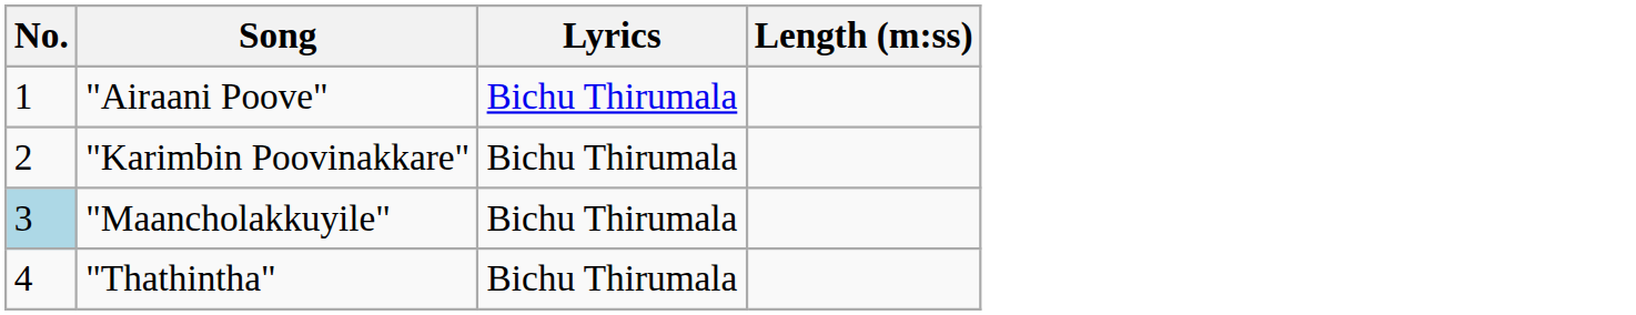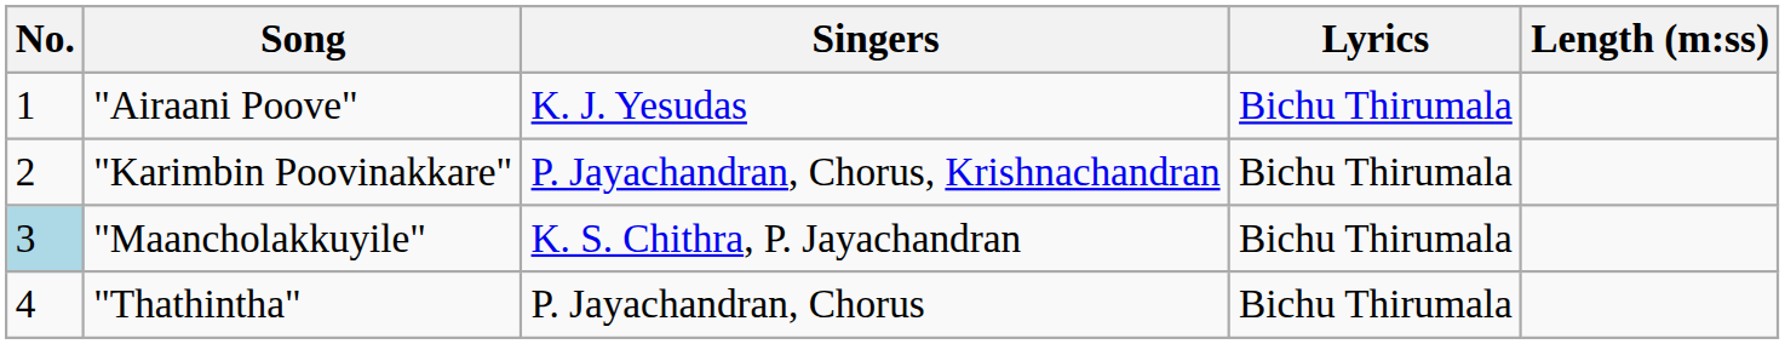+ column: Singers | K. J. Yesudas | P. Jayachandran, Chorus, Krishnachandran | K. S. Chithra, P. Jayachandran | P. Jayachandran, Chorus
